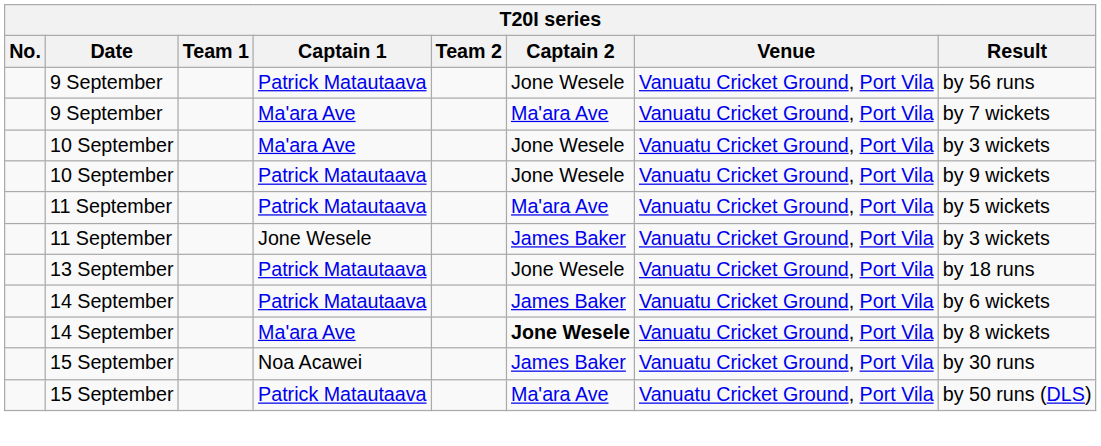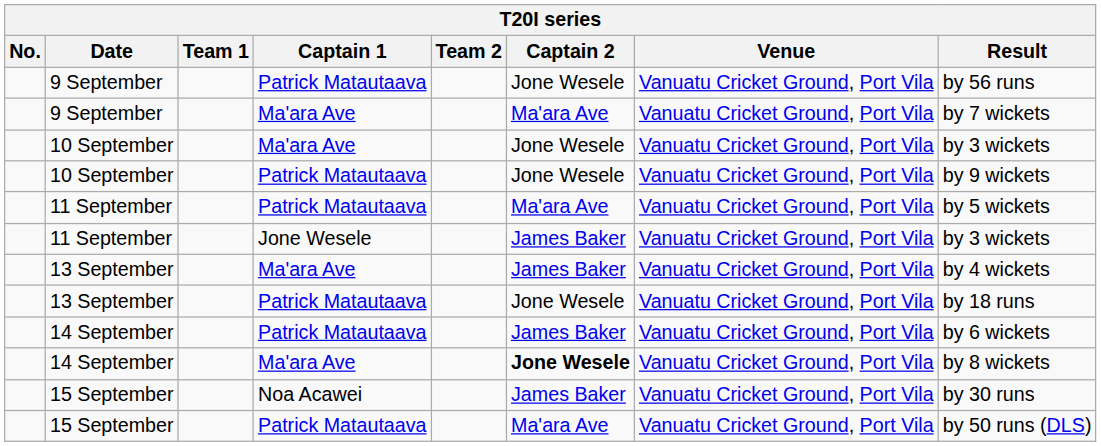+ row: 13 September | Ma'ara Ave | James Baker | Vanuatu Cricket Ground, Port Vila | by 4 wickets
